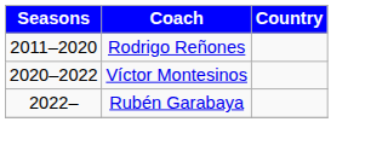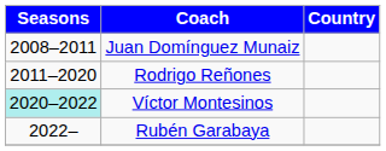+ row: 2008–2011 | Juan Domínguez Munaiz
Víctor Montesinos | Seasons: no background -> paleturquoise background
